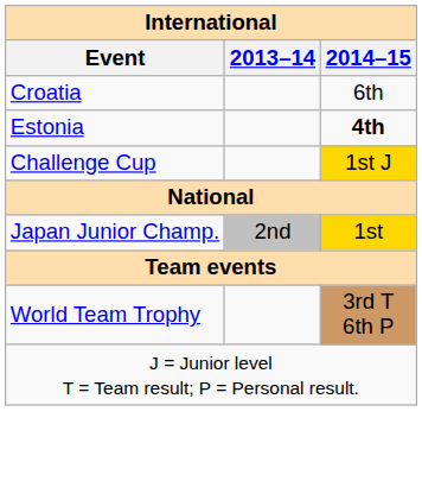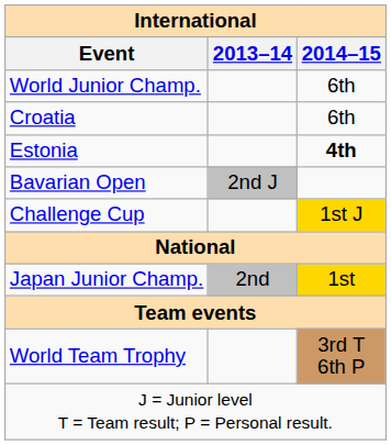+ row: World Junior Champ. | 6th
+ row: Bavarian Open | 2nd J
